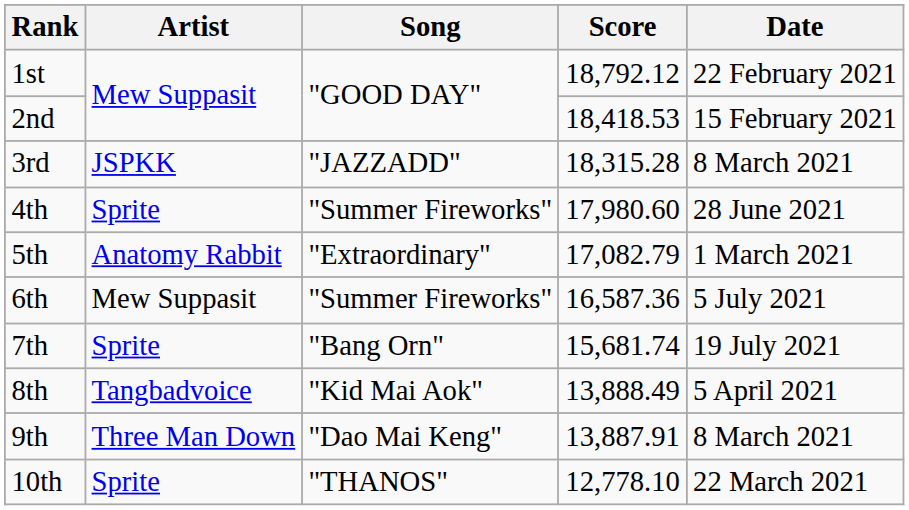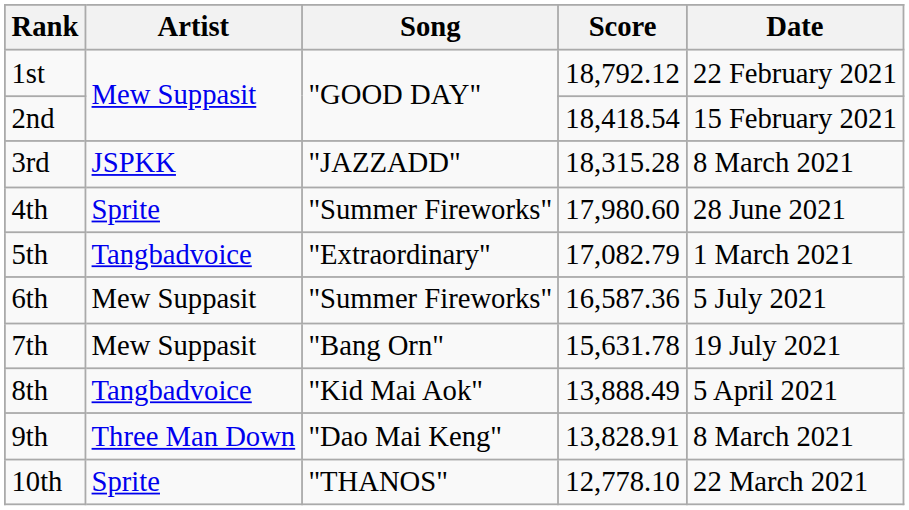2nd | Score: 18,418.53 -> 18,418.54
5th | Artist: Anatomy Rabbit -> Tangbadvoice
7th | Artist: Sprite -> Mew Suppasit
7th | Score: 15,681.74 -> 15,631.78
9th | Score: 13,887.91 -> 13,828.91
